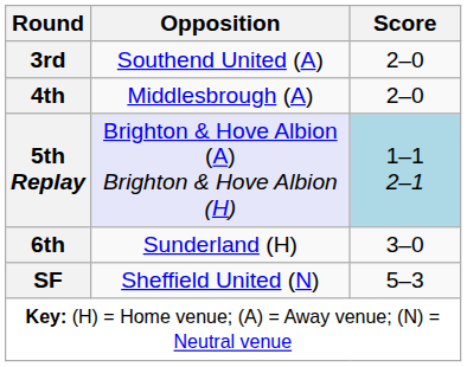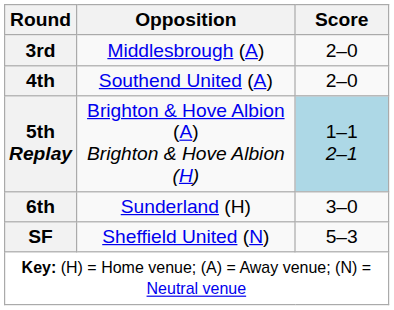3rd | Opposition: Southend United (A) -> Middlesbrough (A)
4th | Opposition: Middlesbrough (A) -> Southend United (A)
5th Replay | Opposition: lavender background -> no background
